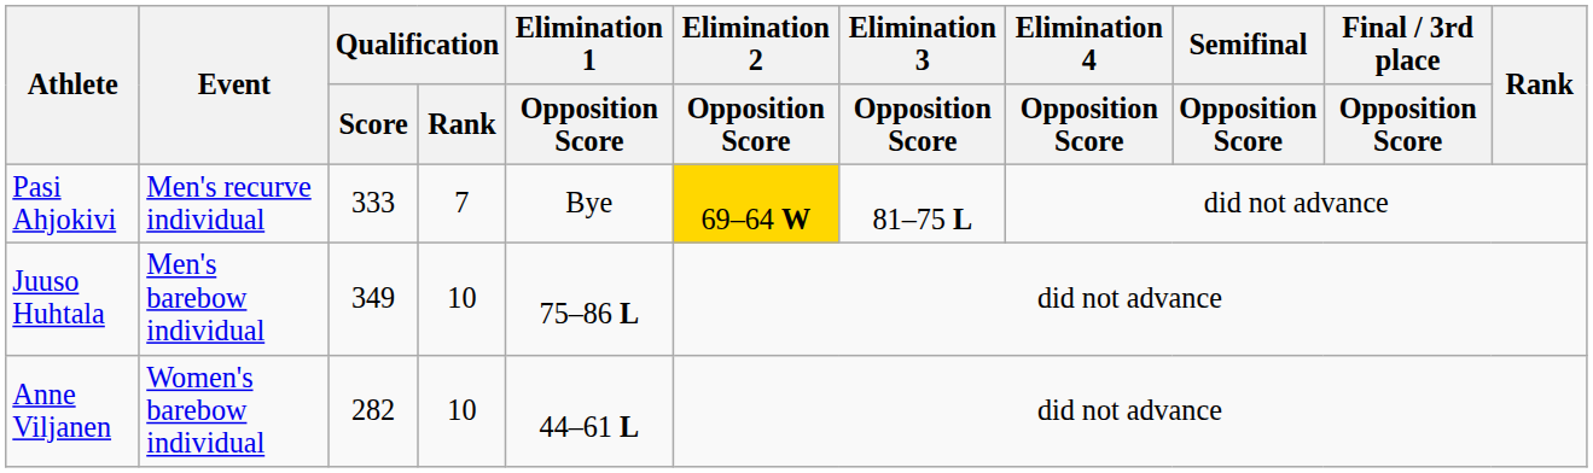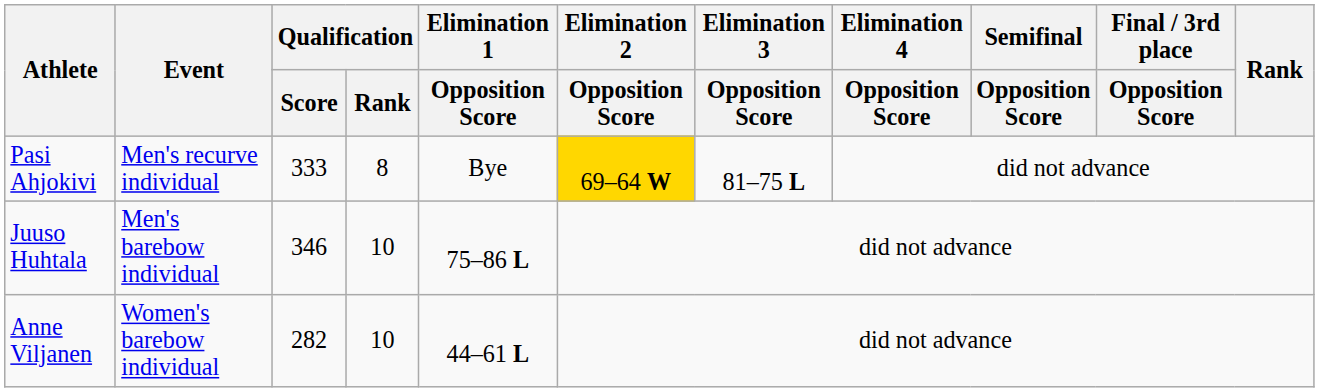Pasi Ahjokivi | Qualification / Rank: 7 -> 8
Juuso Huhtala | Qualification / Score: 349 -> 346
